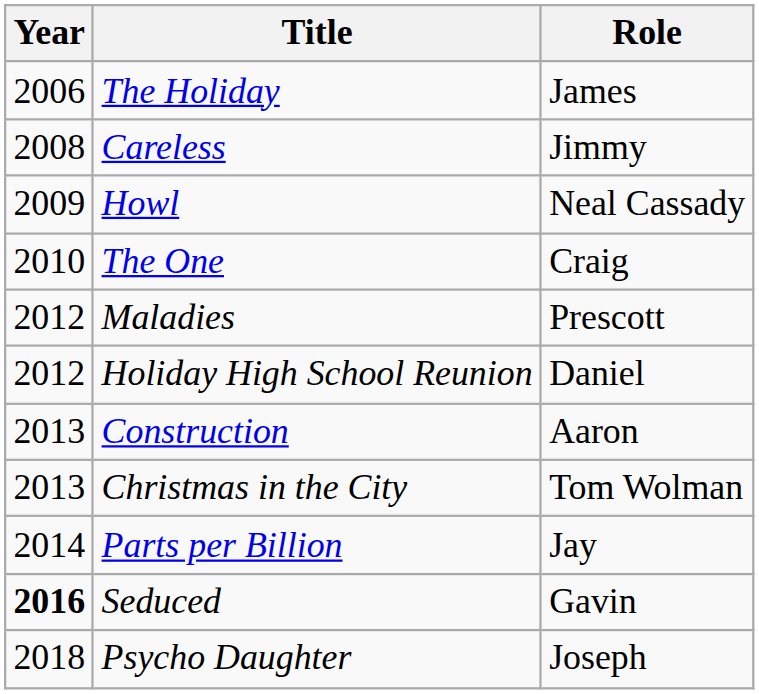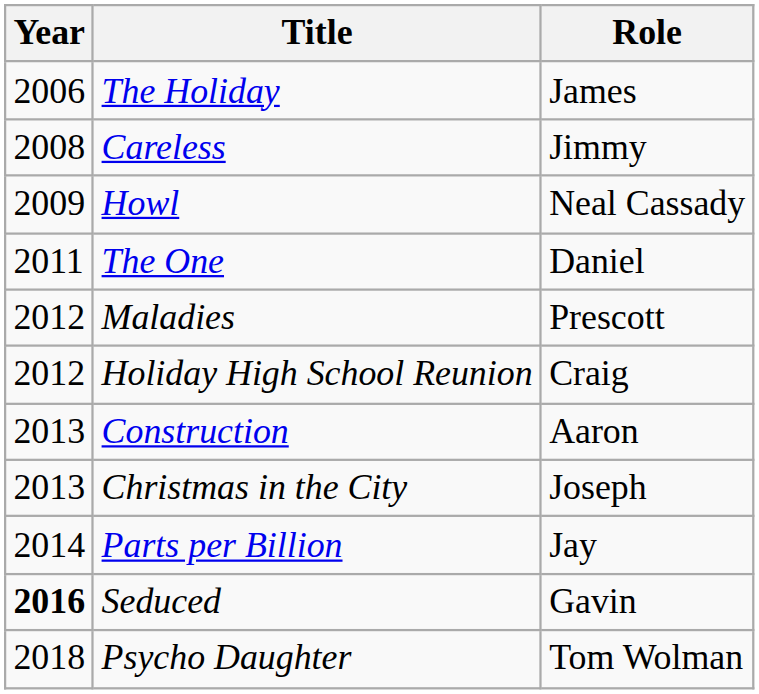The One | Year: 2010 -> 2011
The One | Role: Craig -> Daniel
Holiday High School Reunion | Role: Daniel -> Craig
Christmas in the City | Role: Tom Wolman -> Joseph
Psycho Daughter | Role: Joseph -> Tom Wolman
